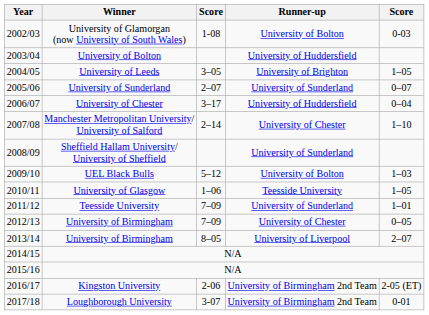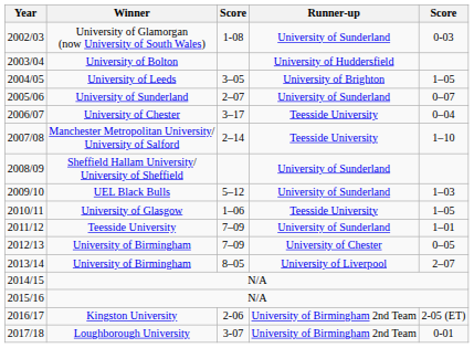2002/03 | Runner-up: University of Bolton -> University of Sunderland
2006/07 | Runner-up: University of Huddersfield -> Teesside University
2007/08 | Runner-up: University of Chester -> Teesside University
2009/10 | Runner-up: University of Bolton -> University of Sunderland
